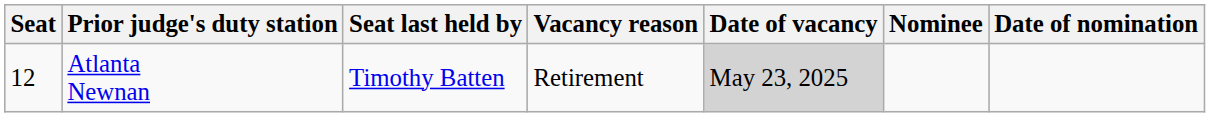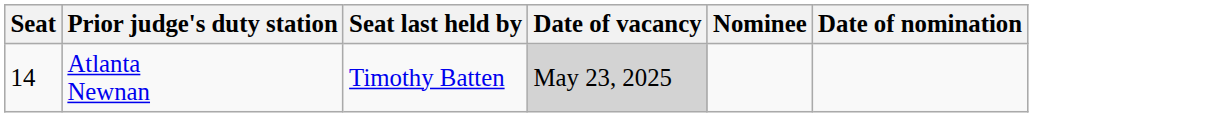- column: Vacancy reason | Retirement
Atlanta Newnan | Seat: 12 -> 14
